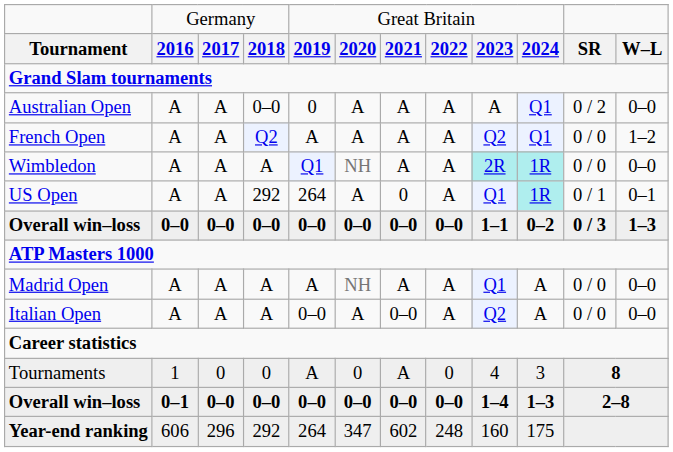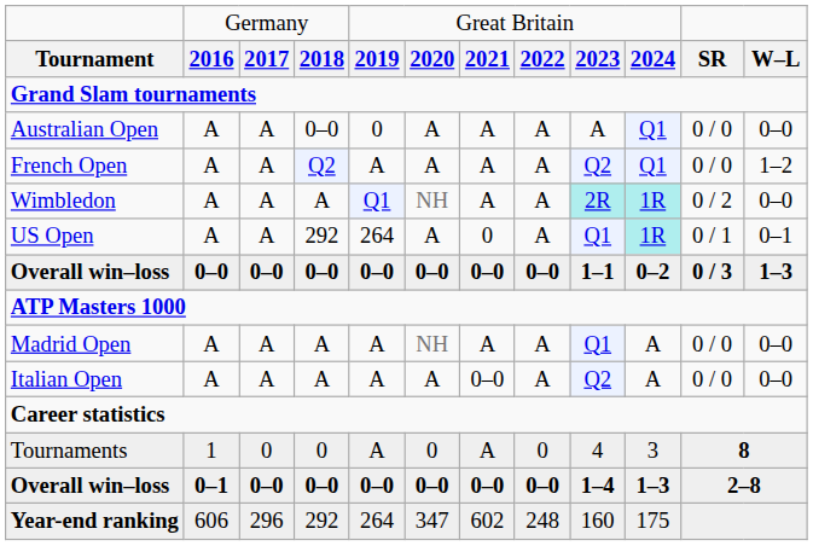Australian Open | column 11: 0 / 2 -> 0 / 0
Wimbledon | column 11: 0 / 0 -> 0 / 2
Italian Open | column 5: 0–0 -> A
